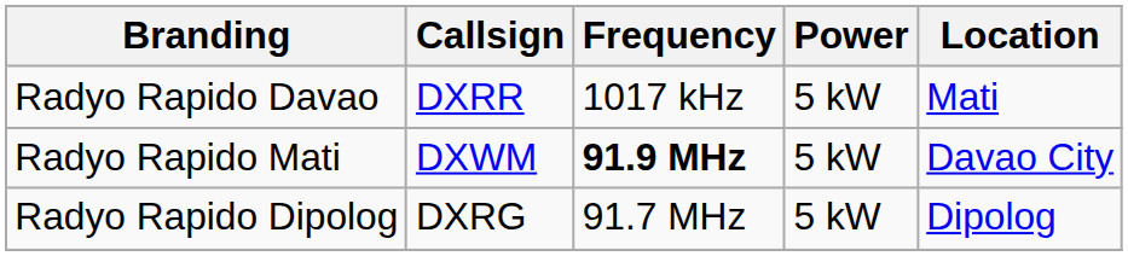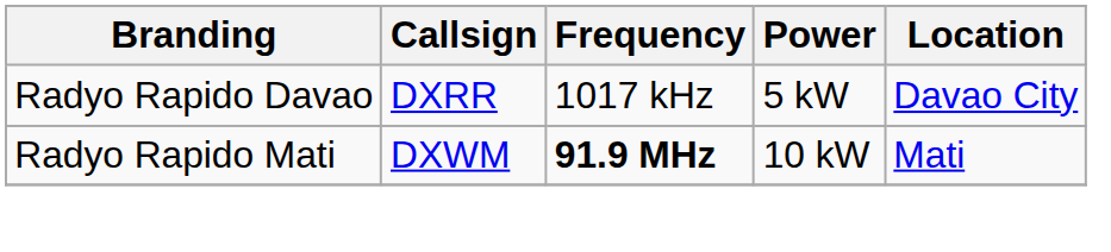Radyo Rapido Davao | Location: Mati -> Davao City
Radyo Rapido Mati | Power: 5 kW -> 10 kW
Radyo Rapido Mati | Location: Davao City -> Mati
- row: Radyo Rapido Dipolog | DXRG | 91.7 MHz | 5 kW | Dipolog
